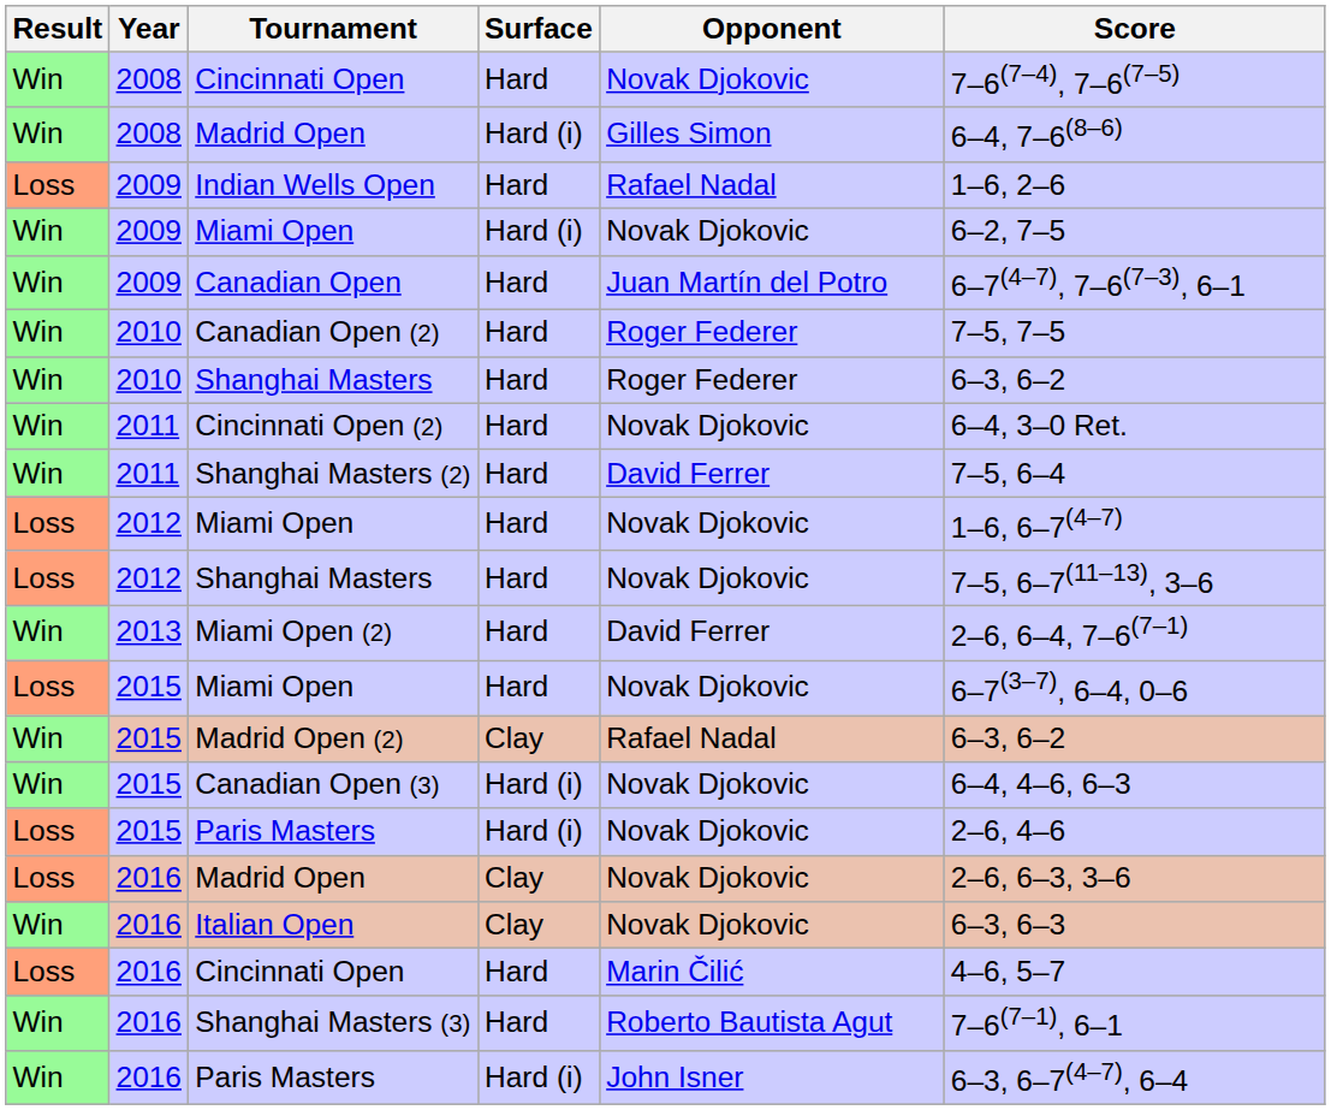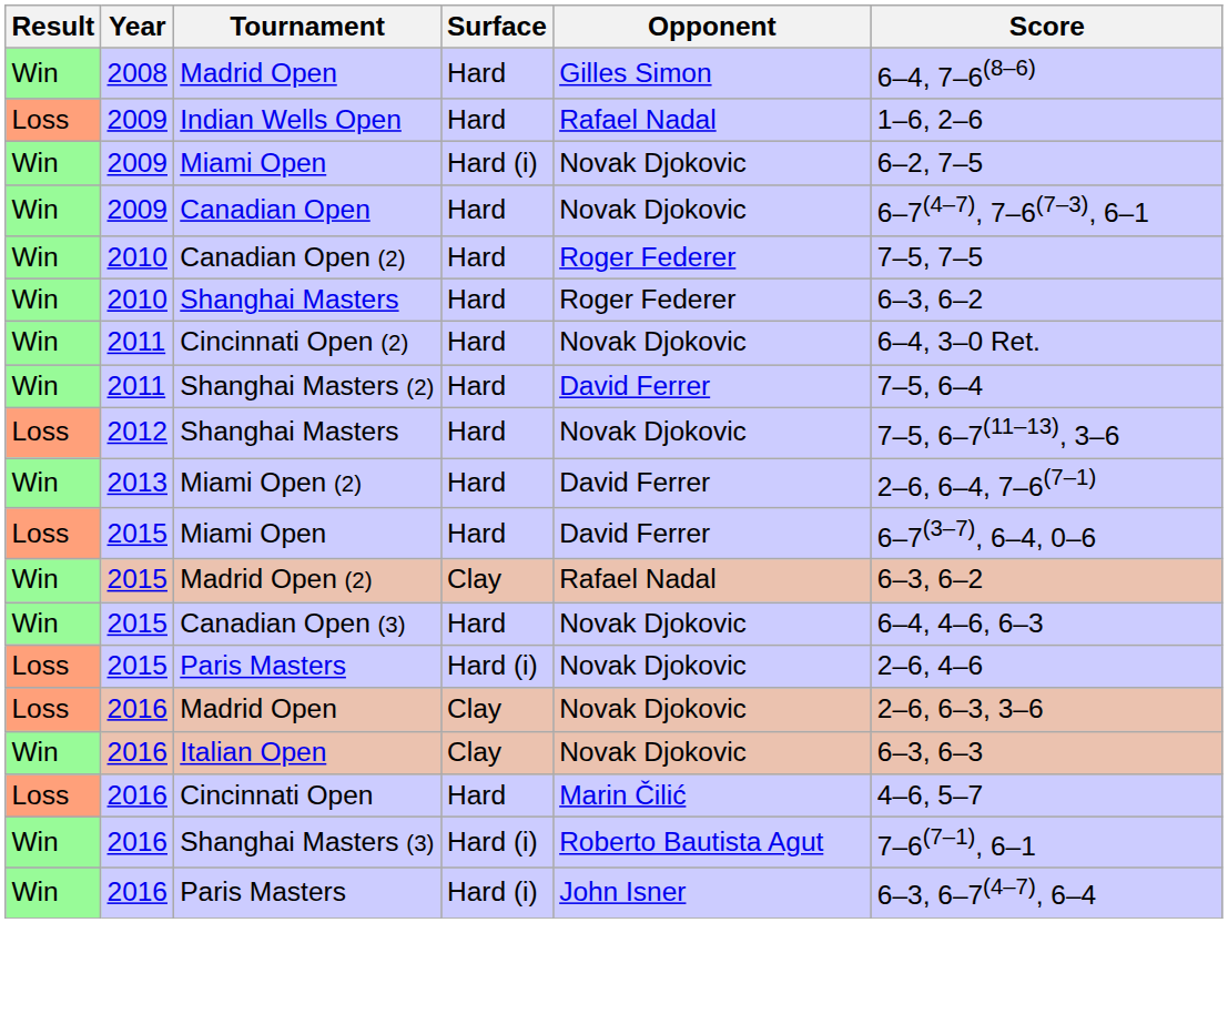- row: Win | 2008 | Cincinnati Open | Hard | Novak Djokovic | 7–6(7–4), 7–6(7–5)
2008 / Madrid Open | Surface: Hard (i) -> Hard
Canadian Open | Opponent: Juan Martín del Potro -> Novak Djokovic
- row: Loss | 2012 | Miami Open | Hard | Novak Djokovic | 1–6, 6–7(4–7)
2015 / Miami Open | Opponent: Novak Djokovic -> David Ferrer
Canadian Open (3) | Surface: Hard (i) -> Hard
Shanghai Masters (3) | Surface: Hard -> Hard (i)
